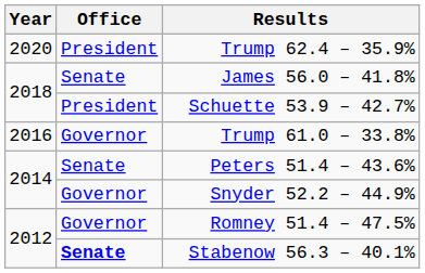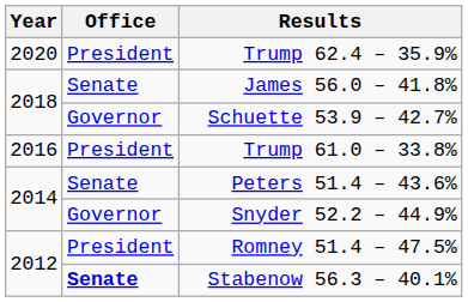Schuette 53.9 – 42.7% | Office: President -> Governor
Trump 61.0 – 33.8% | Office: Governor -> President
Romney 51.4 – 47.5% | Office: Governor -> President
